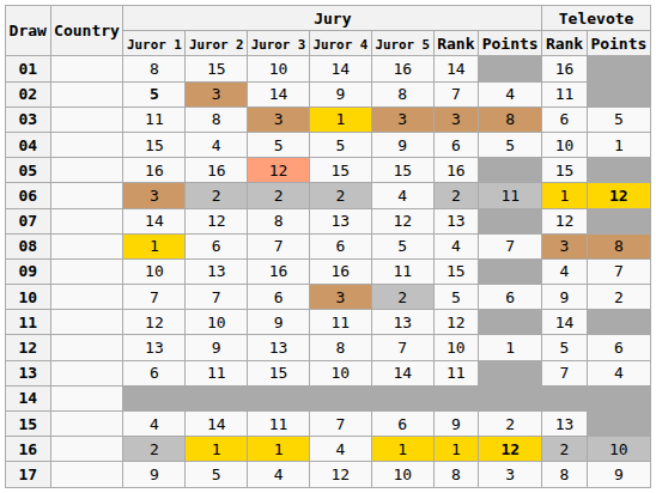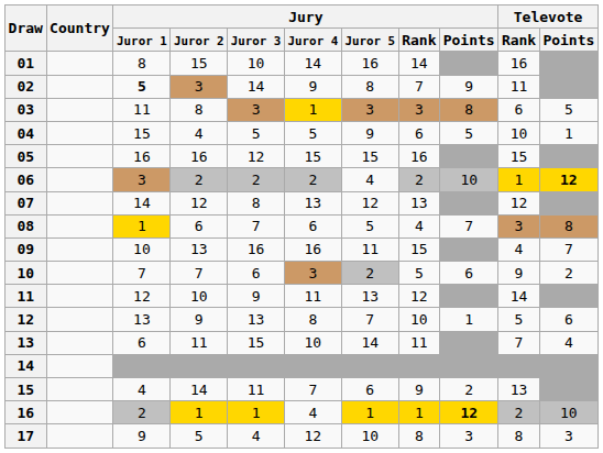02 | Jury / Points: 4 -> 9
05 | Jury / Juror 3: lightsalmon background -> no background
06 | Jury / Points: 11 -> 10
17 | Televote / Points: 9 -> 3
